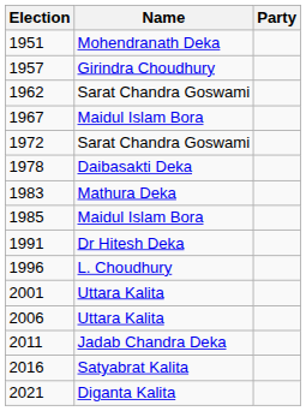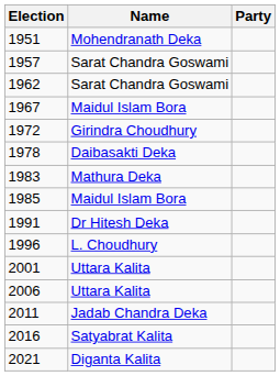1957 | Name: Girindra Choudhury -> Sarat Chandra Goswami
1972 | Name: Sarat Chandra Goswami -> Girindra Choudhury
